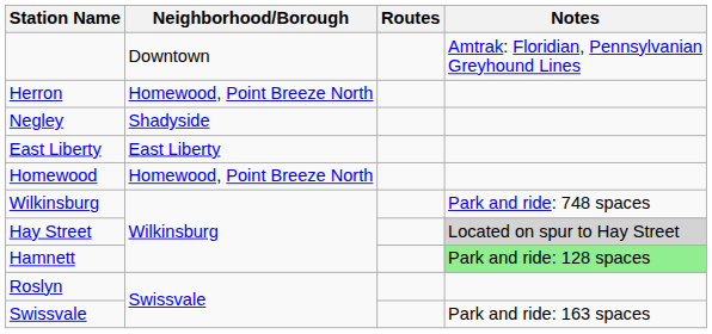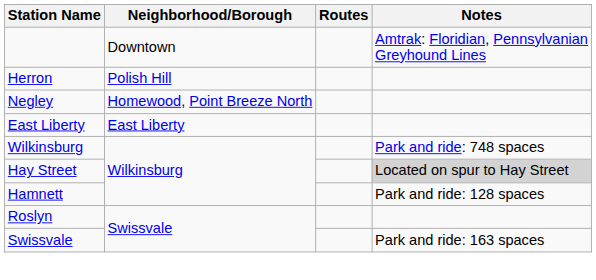Herron | Neighborhood/Borough: Homewood, Point Breeze North -> Polish Hill
Negley | Neighborhood/Borough: Shadyside -> Homewood, Point Breeze North
- row: Homewood | Homewood, Point Breeze North
Hamnett | Notes: lightgreen background -> no background
